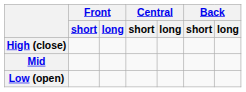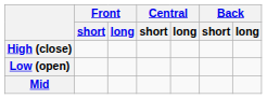rows swapped: Mid <-> Low (open)
